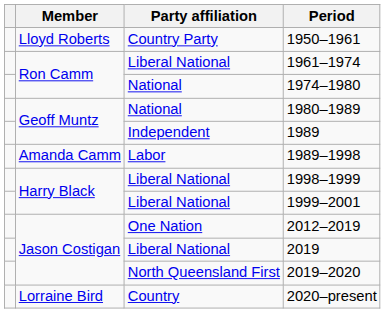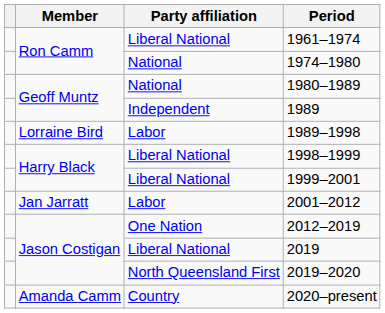- row: Lloyd Roberts | Country Party | 1950–1961
1989–1998 | Member: Amanda Camm -> Lorraine Bird
+ row: Jan Jarratt | Labor | 2001–2012
2020–present | Member: Lorraine Bird -> Amanda Camm
